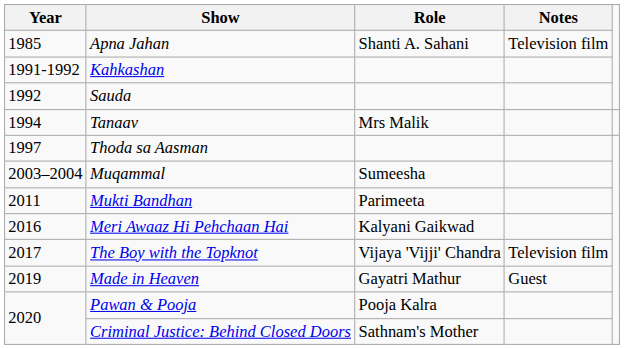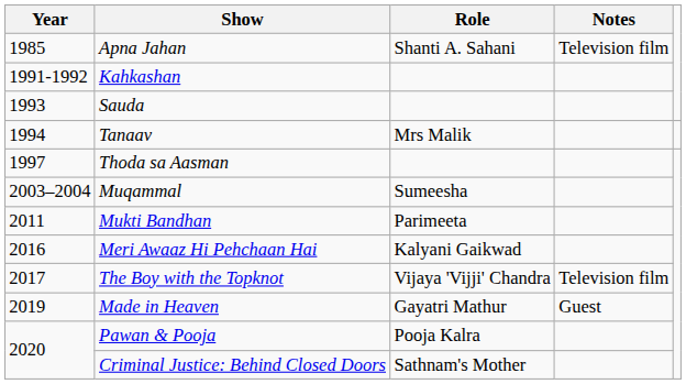Sauda | Year: 1992 -> 1993
